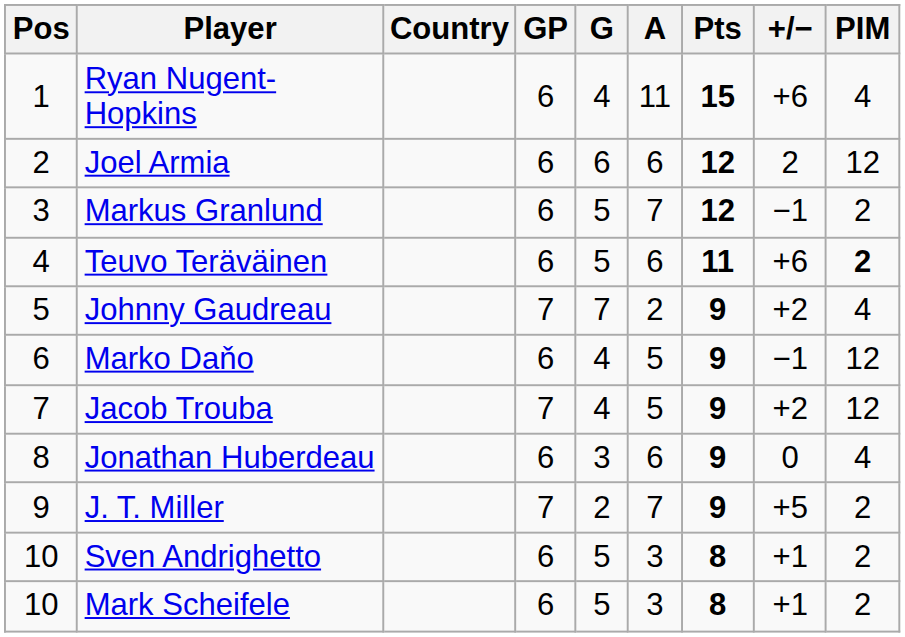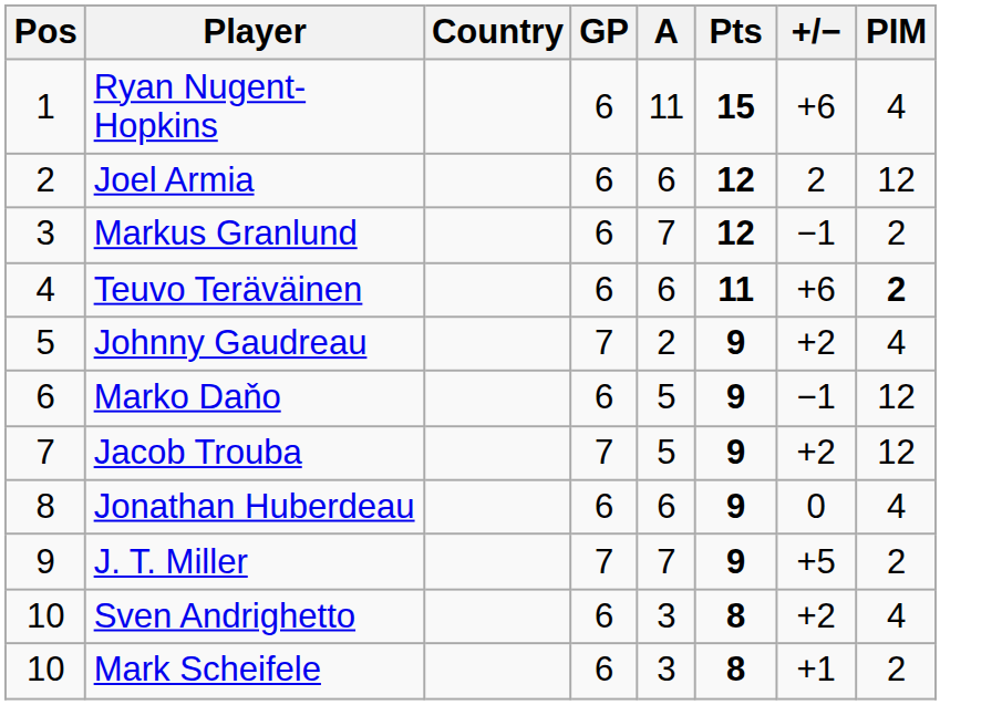- column: G | 4 | 6 | 5 | 5 | 7 | 4 | 4 | 3 | 2 | 5 | 5
Sven Andrighetto | +/−: +1 -> +2
Sven Andrighetto | PIM: 2 -> 4
